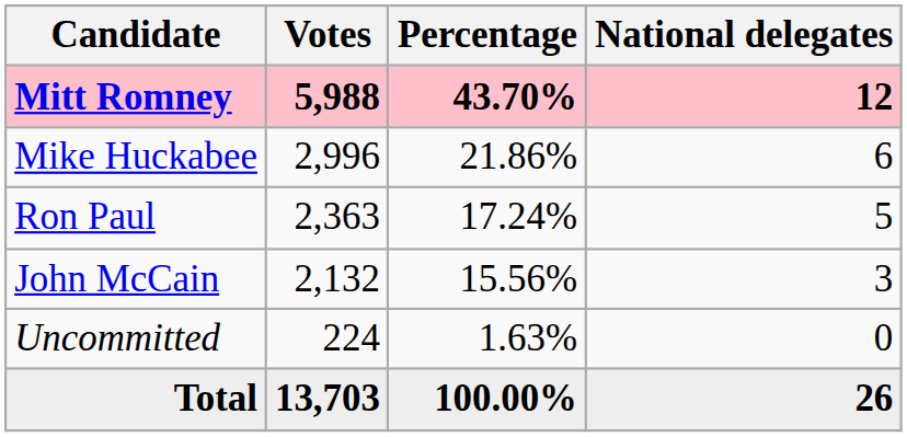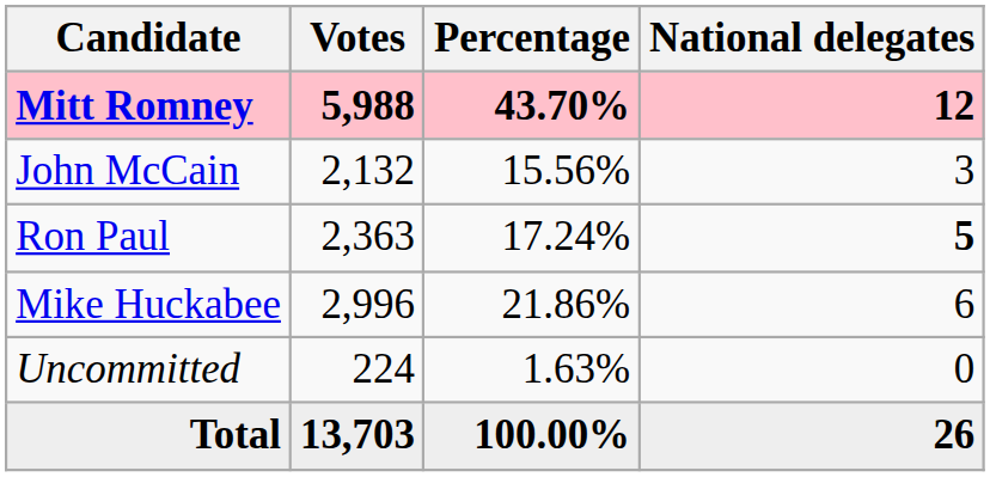rows swapped: Mike Huckabee <-> John McCain
Ron Paul | National delegates: normal -> bold
